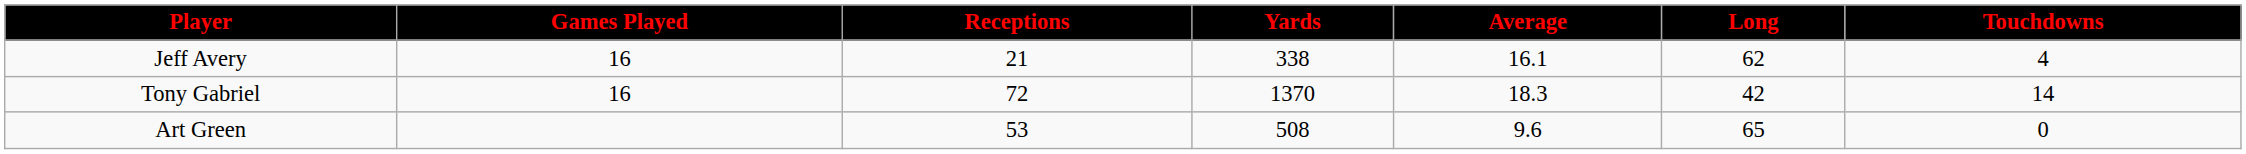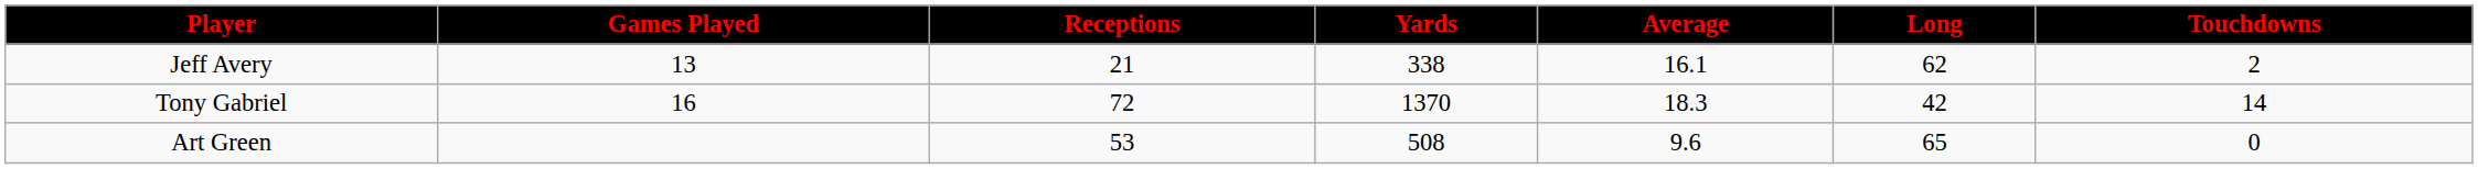Jeff Avery | Games Played: 16 -> 13
Jeff Avery | Touchdowns: 4 -> 2
